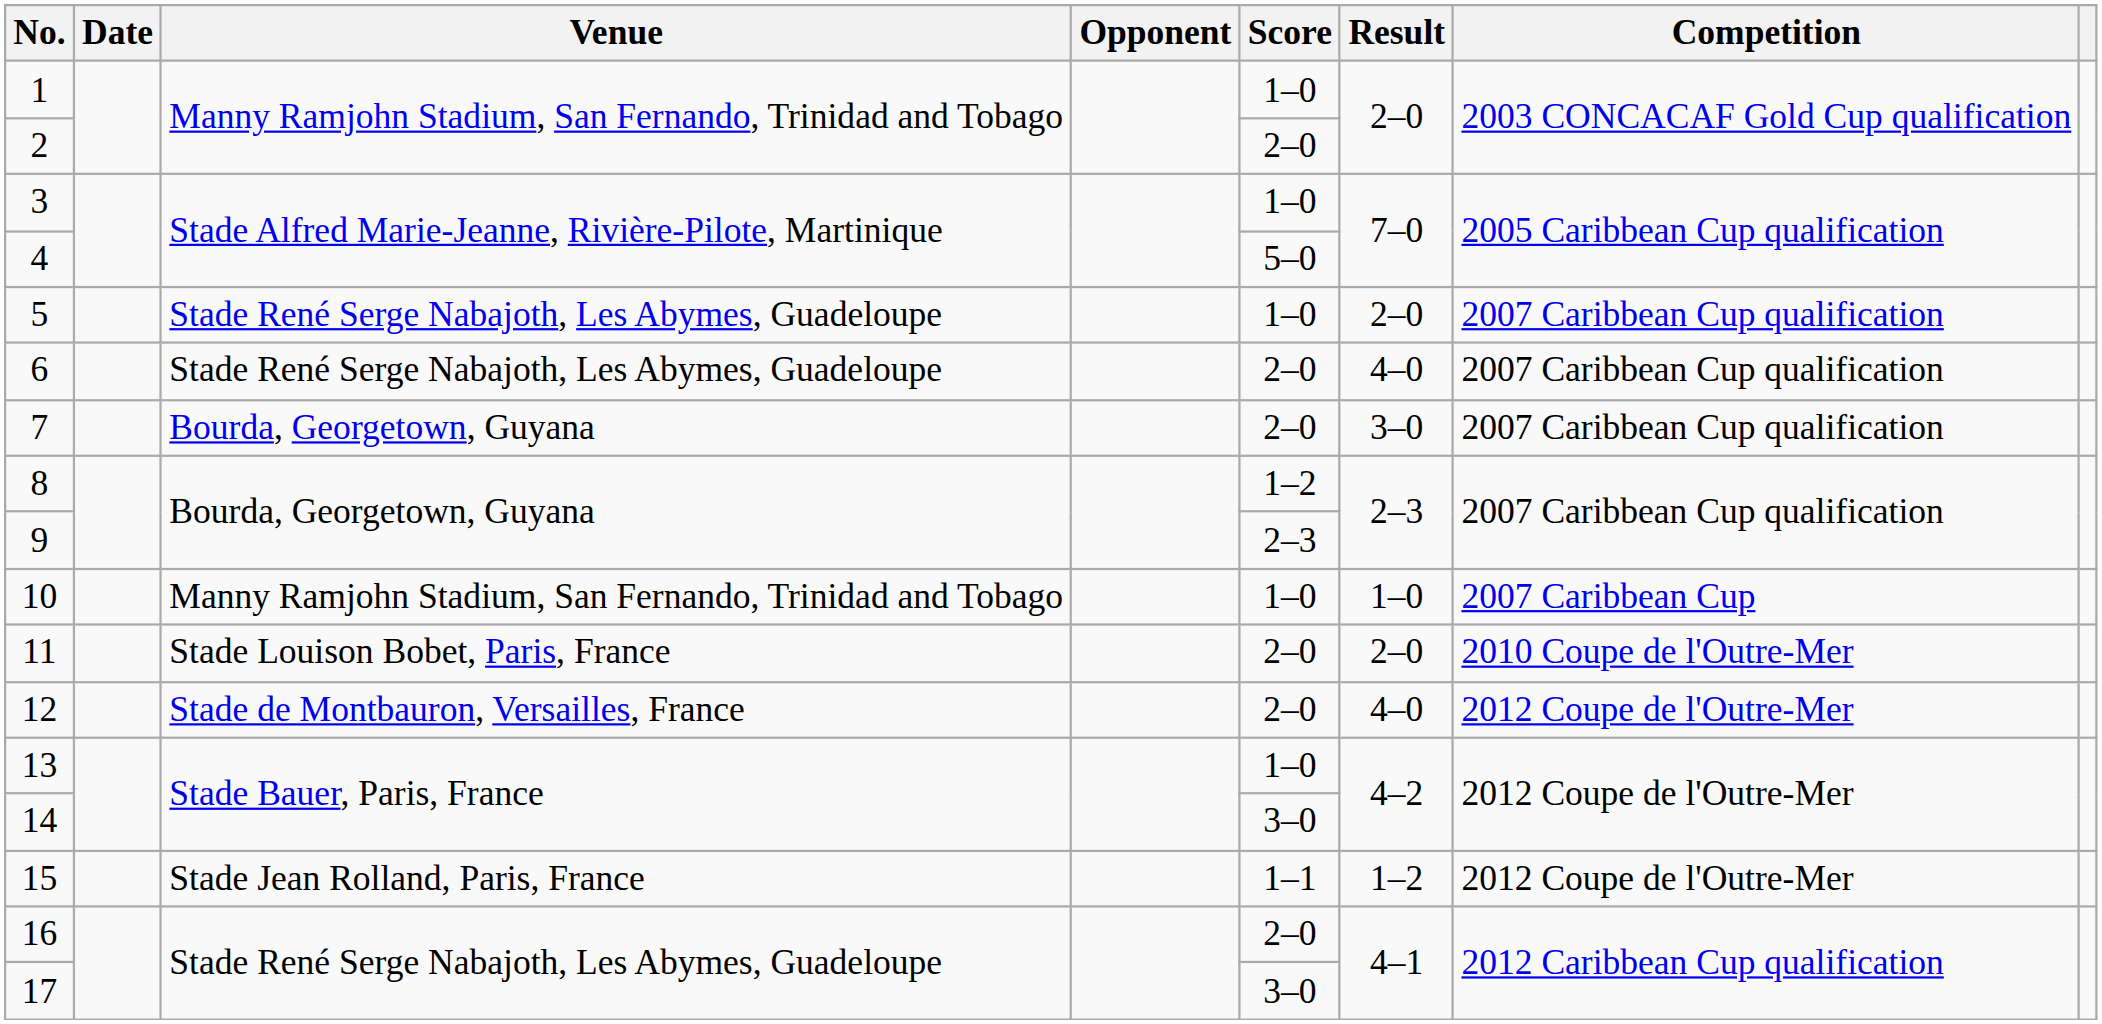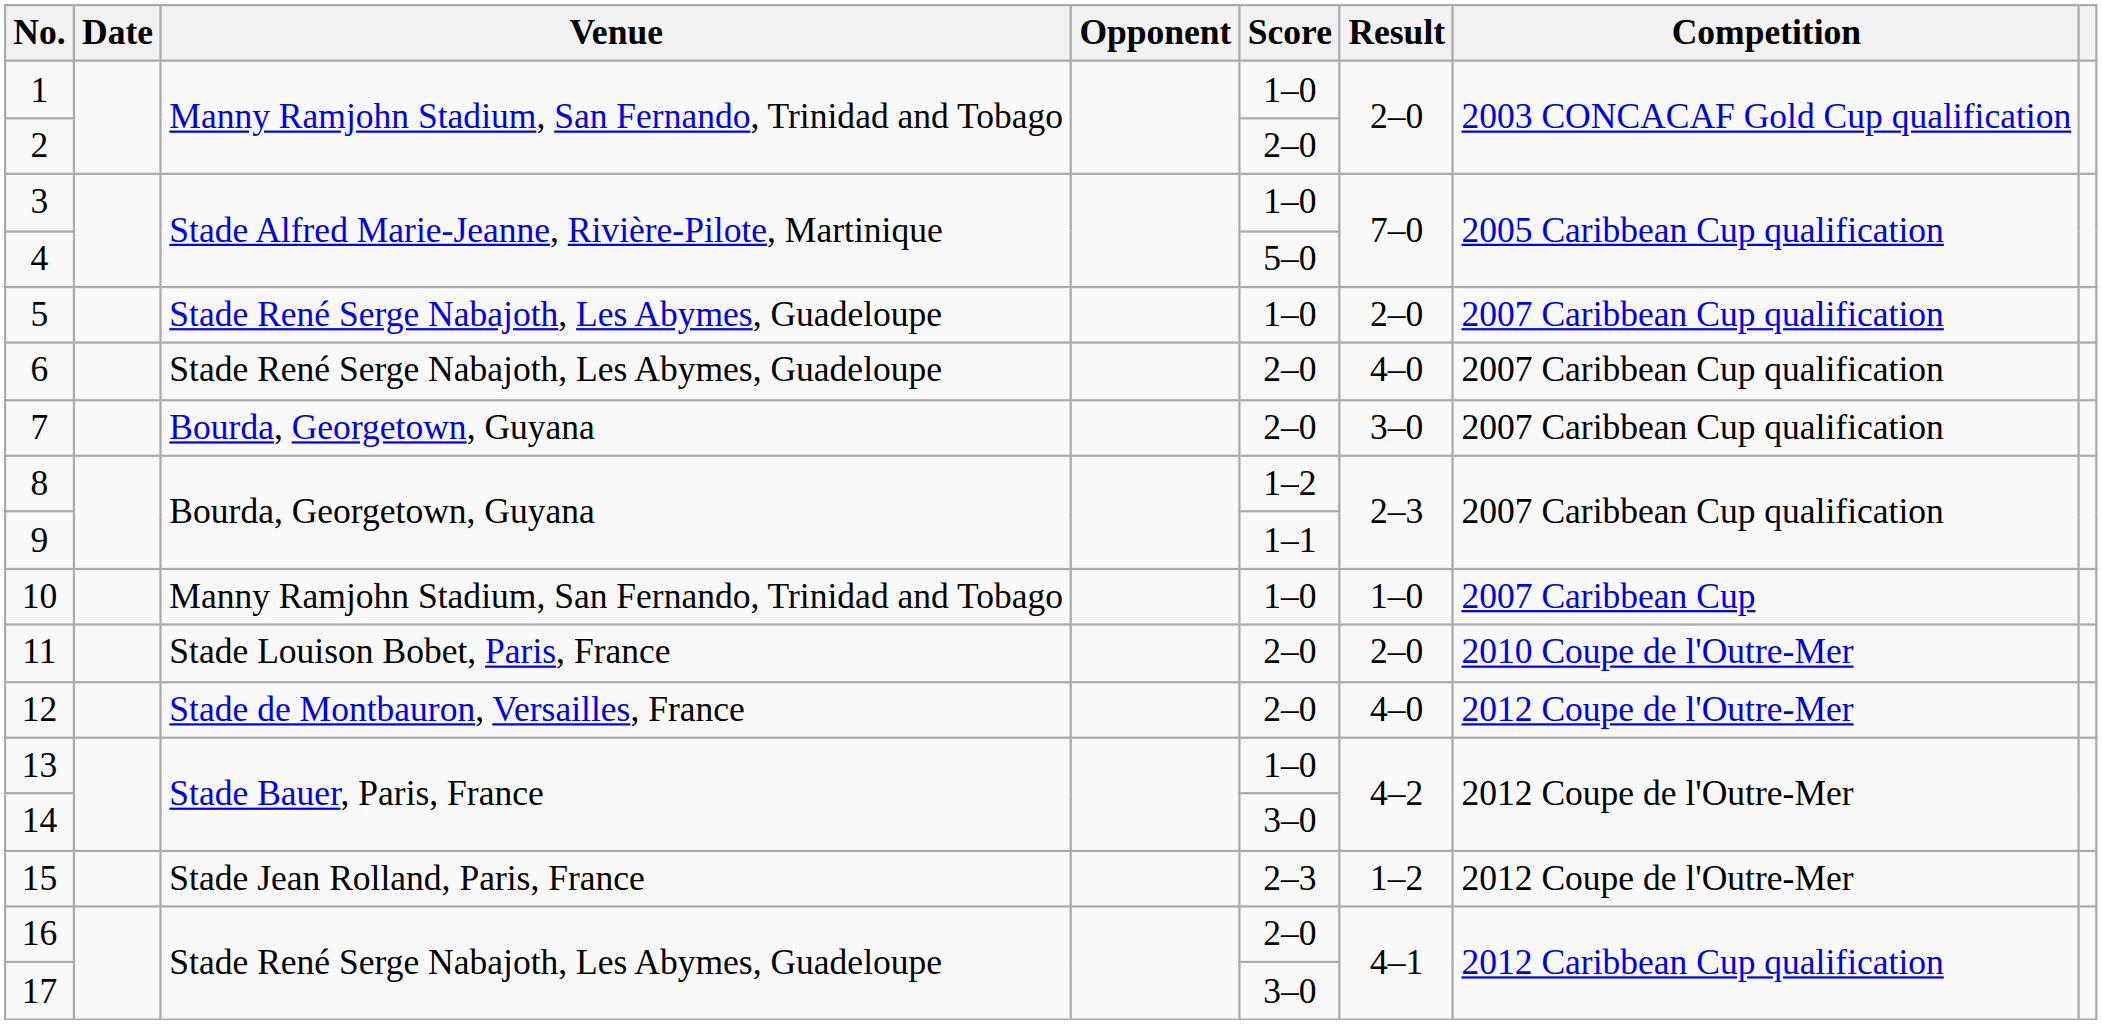9 | Score: 2–3 -> 1–1
15 | Score: 1–1 -> 2–3
